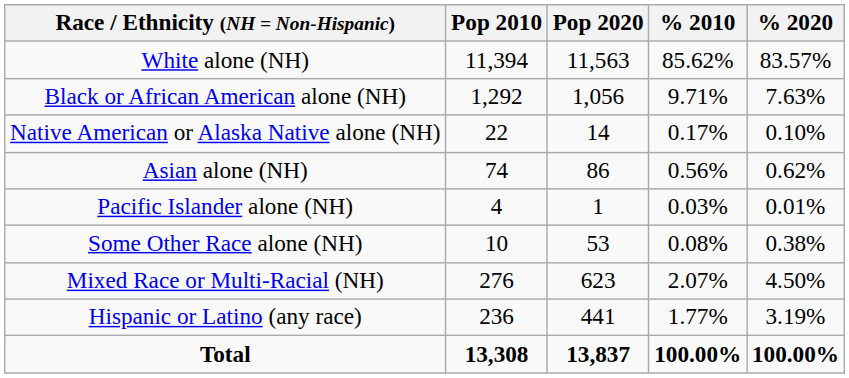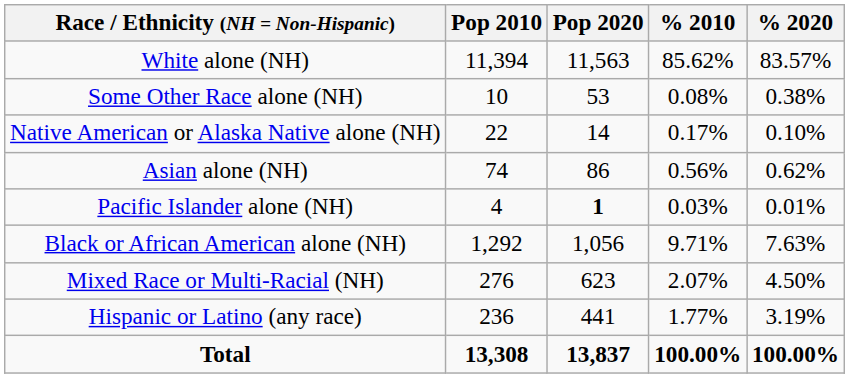rows swapped: Black or African American alone (NH) <-> Some Other Race alone (NH)
Pacific Islander alone (NH) | Pop 2020: normal -> bold
